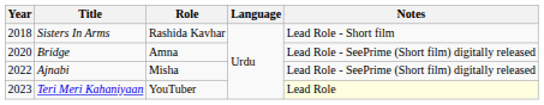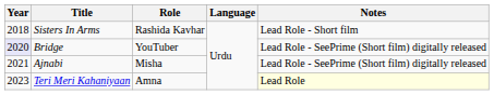Bridge | Year: no background -> lavender background
Bridge | Role: Amna -> YouTuber
Ajnabi | Year: 2022 -> 2021
Teri Meri Kahaniyaan | Role: YouTuber -> Amna
